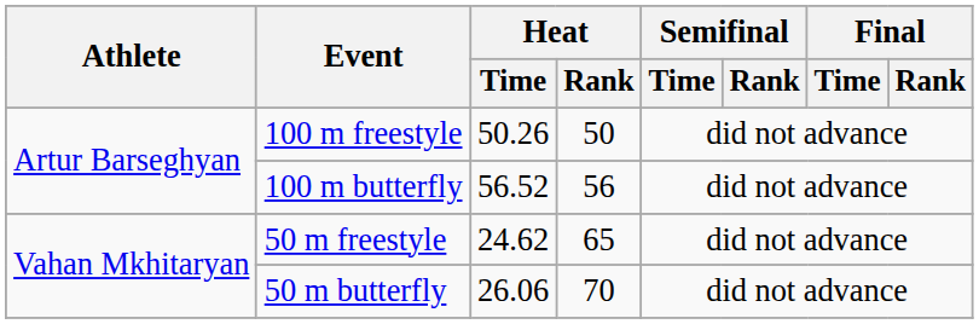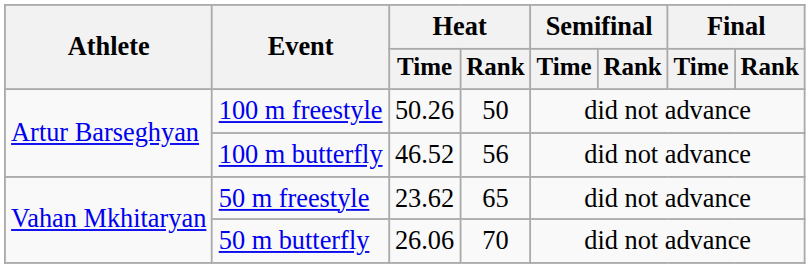100 m butterfly | Heat / Time: 56.52 -> 46.52
50 m freestyle | Heat / Time: 24.62 -> 23.62
